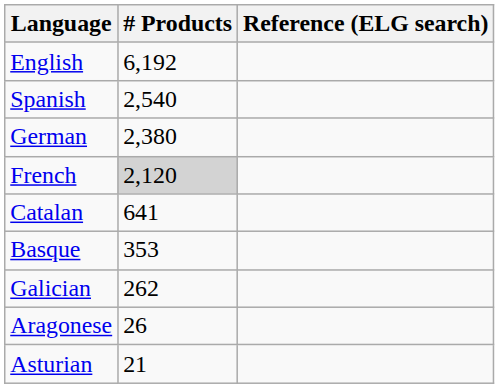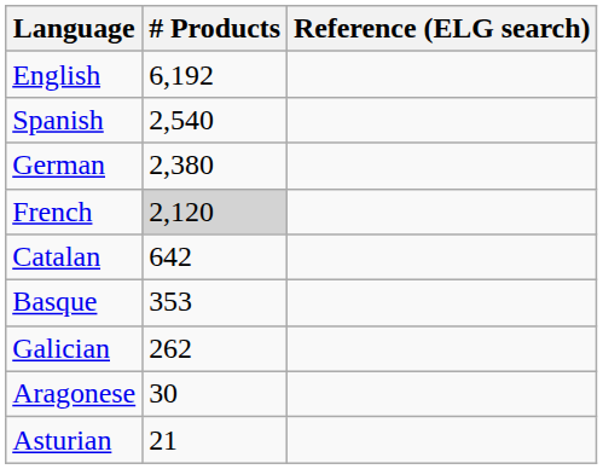Catalan | # Products: 641 -> 642
Aragonese | # Products: 26 -> 30
